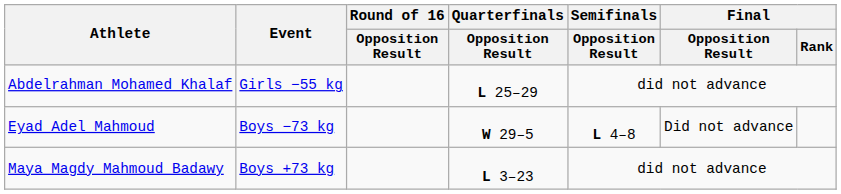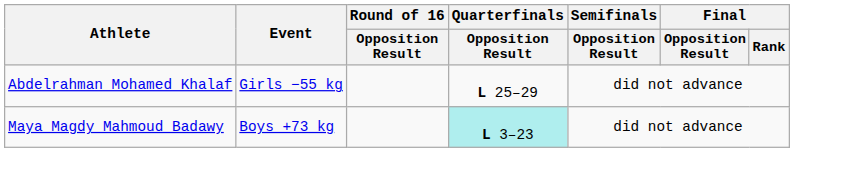- row: Eyad Adel Mahmoud | Boys −73 kg | W 29–5 | L 4–8 | Did not advance
Maya Magdy Mahmoud Badawy | Quarterfinals / Opposition Result: no background -> paleturquoise background
